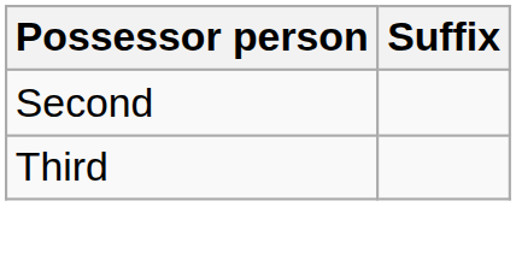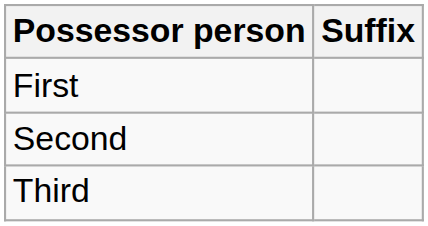+ row: First
